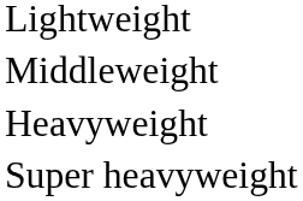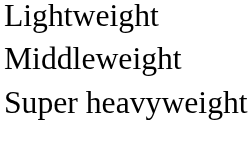- row: Heavyweight
